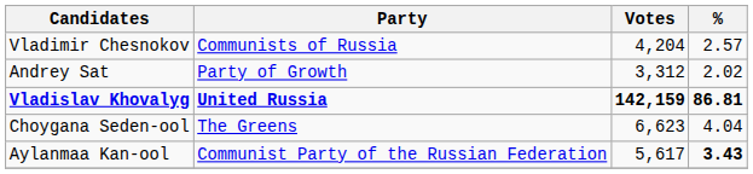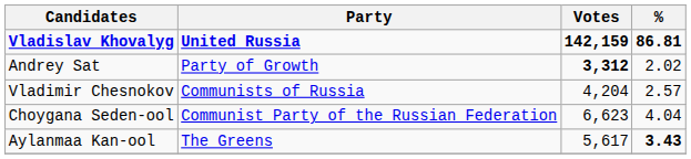rows swapped: Vladimir Chesnokov <-> Vladislav Khovalyg
Andrey Sat | Votes: normal -> bold
Choygana Seden-ool | Party: The Greens -> Communist Party of the Russian Federation
Aylanmaa Kan-ool | Party: Communist Party of the Russian Federation -> The Greens
